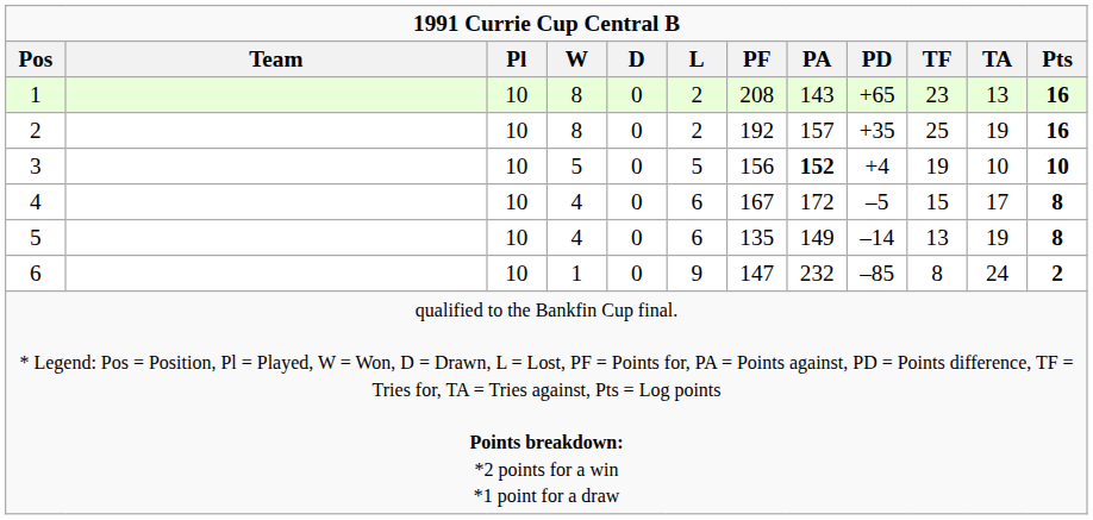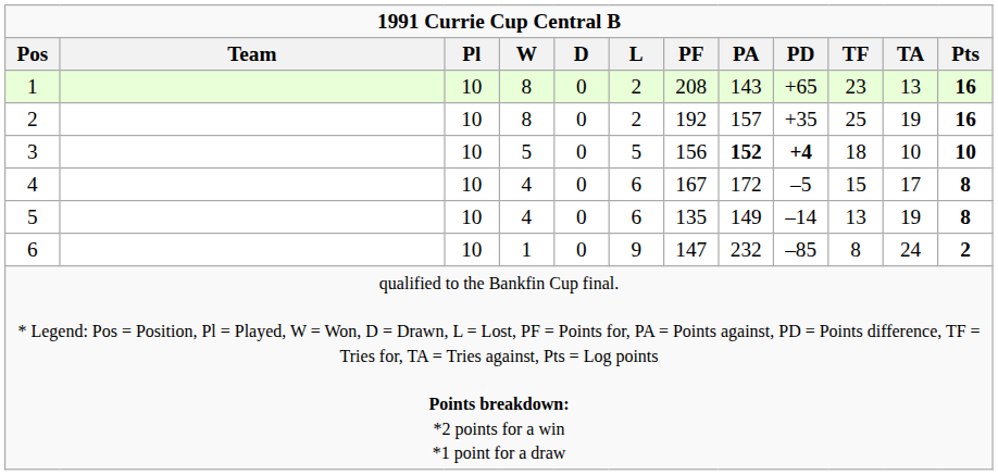3 | PD: normal -> bold
3 | TF: 19 -> 18
